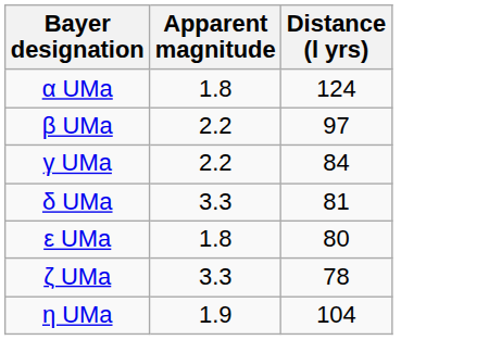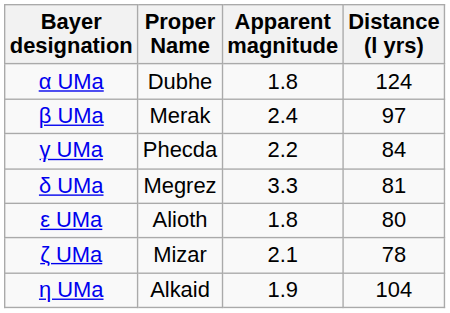+ column: Proper Name | Dubhe | Merak | Phecda | Megrez | Alioth | Mizar | Alkaid
β UMa | Apparent magnitude: 2.2 -> 2.4
ζ UMa | Apparent magnitude: 3.3 -> 2.1
